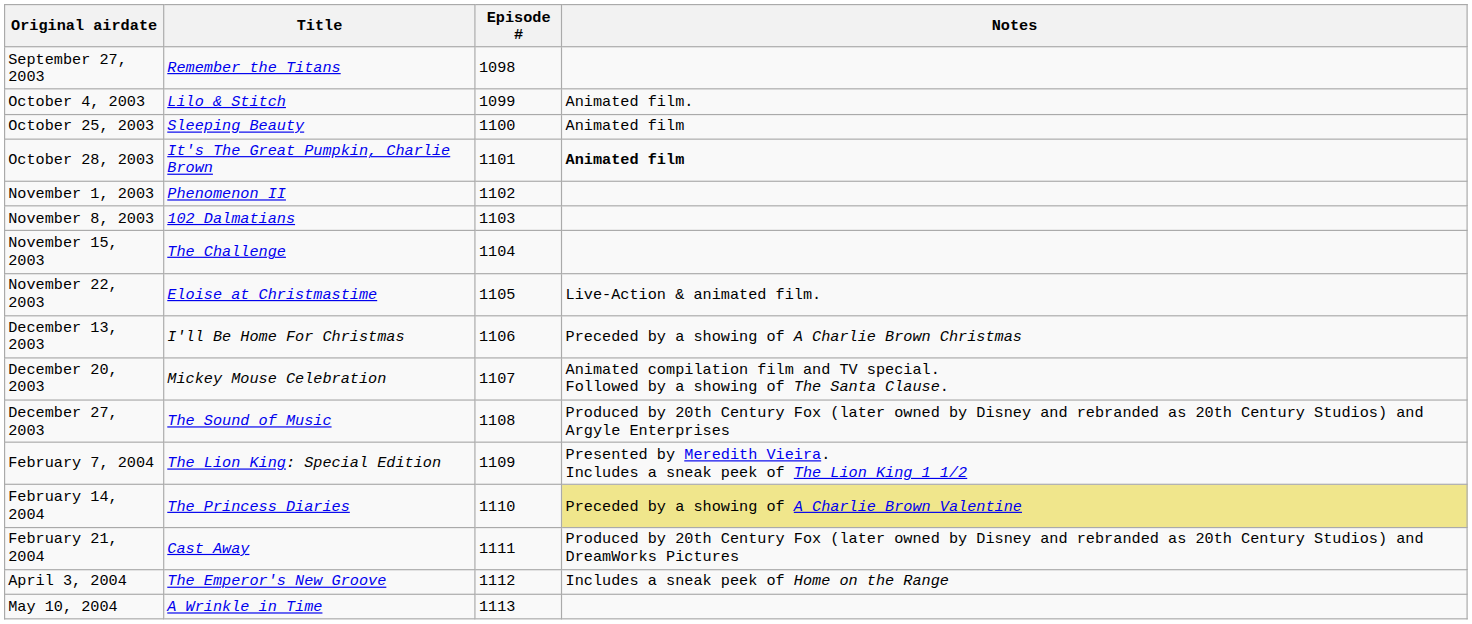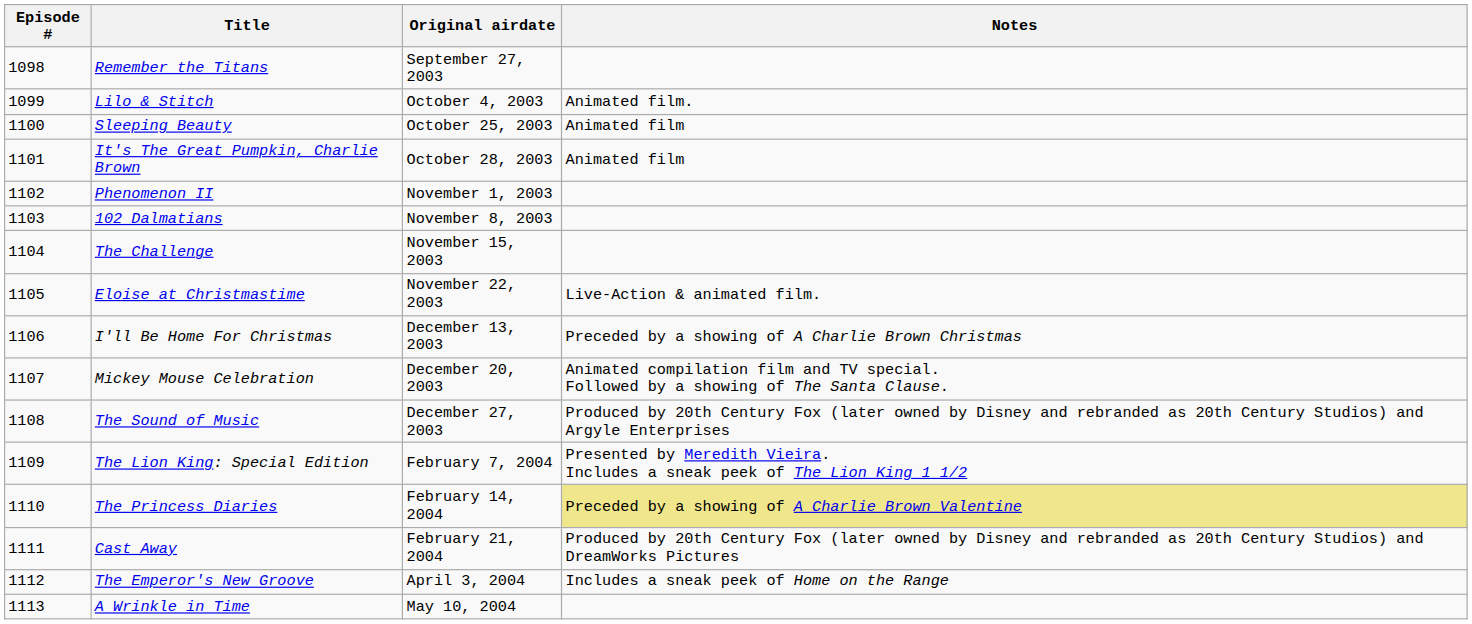columns swapped: Episode # <-> Original airdate
It's The Great Pumpkin, Charlie Brown | Notes: bold -> normal
